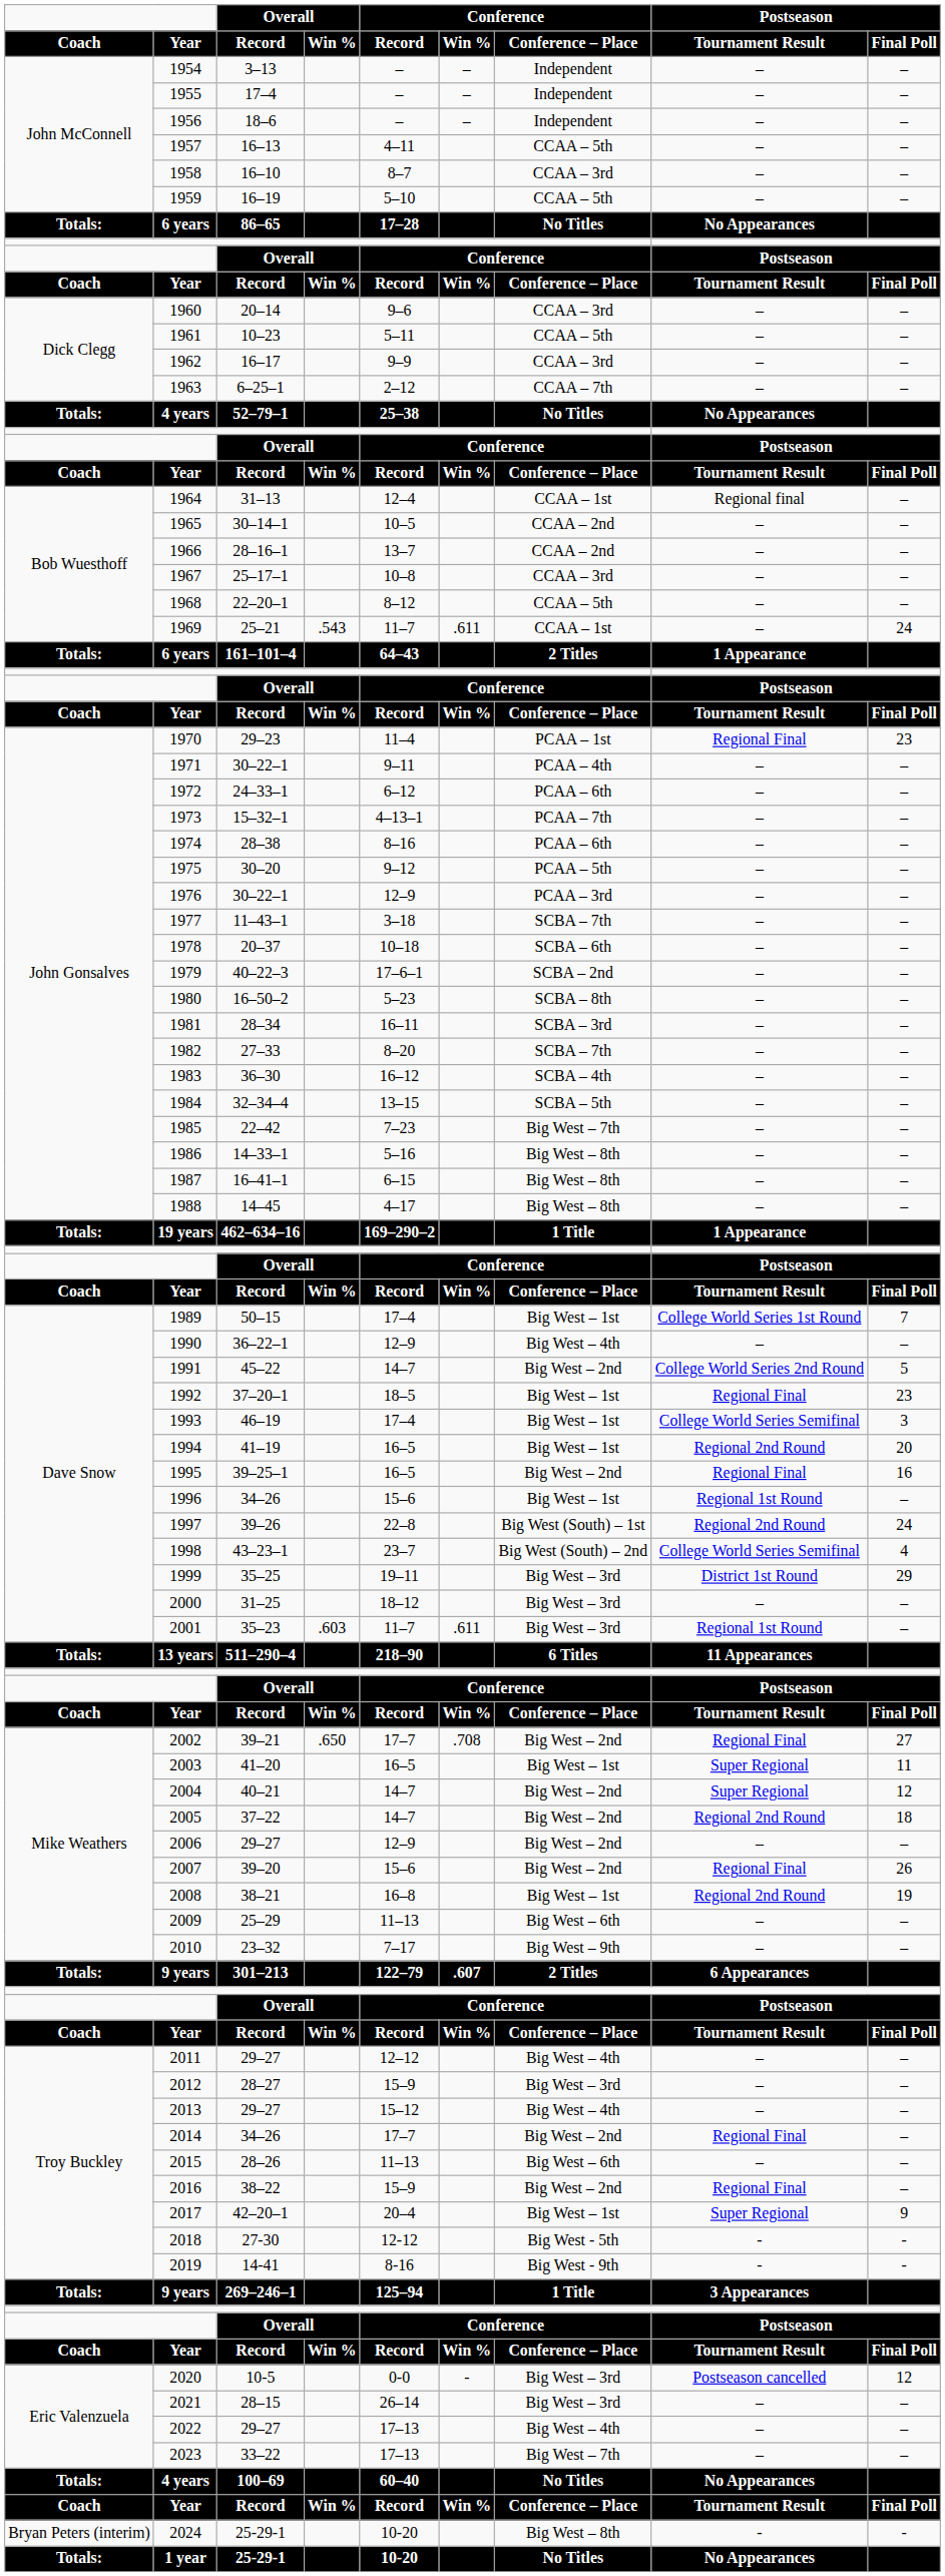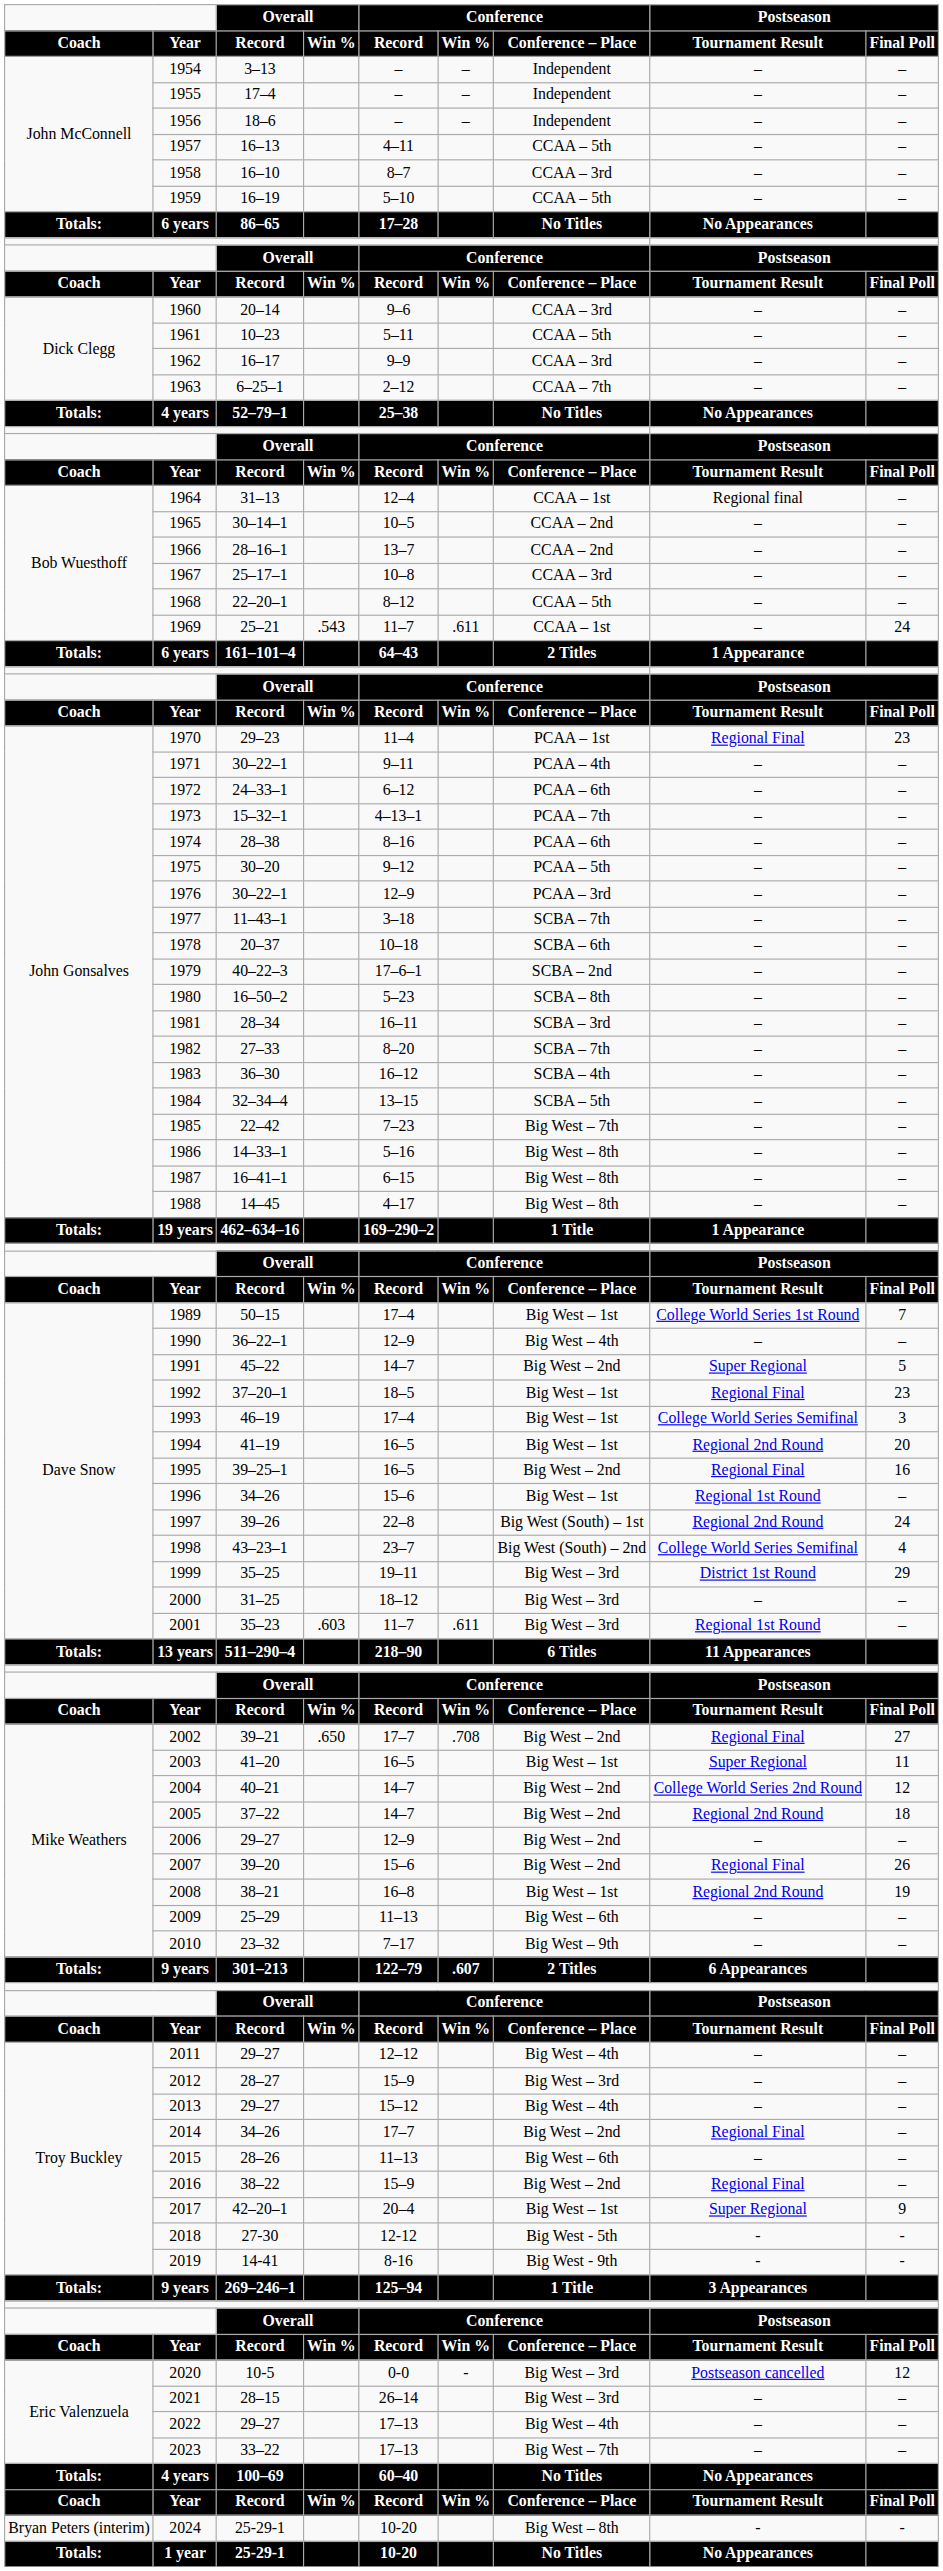1991 | Postseason / Tournament Result: College World Series 2nd Round -> Super Regional
2004 | Postseason / Tournament Result: Super Regional -> College World Series 2nd Round
